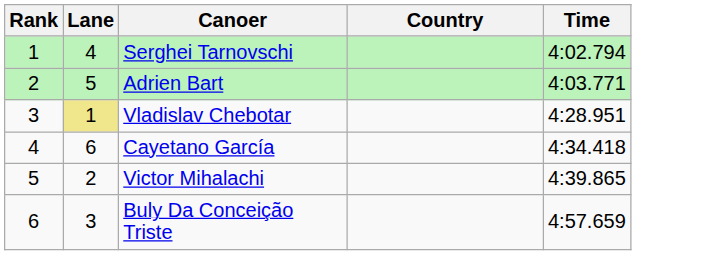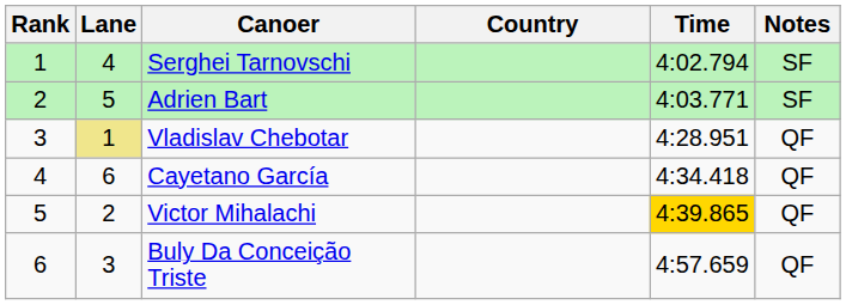+ column: Notes | SF | SF | QF | QF | QF | QF
Victor Mihalachi | Time: no background -> gold background
